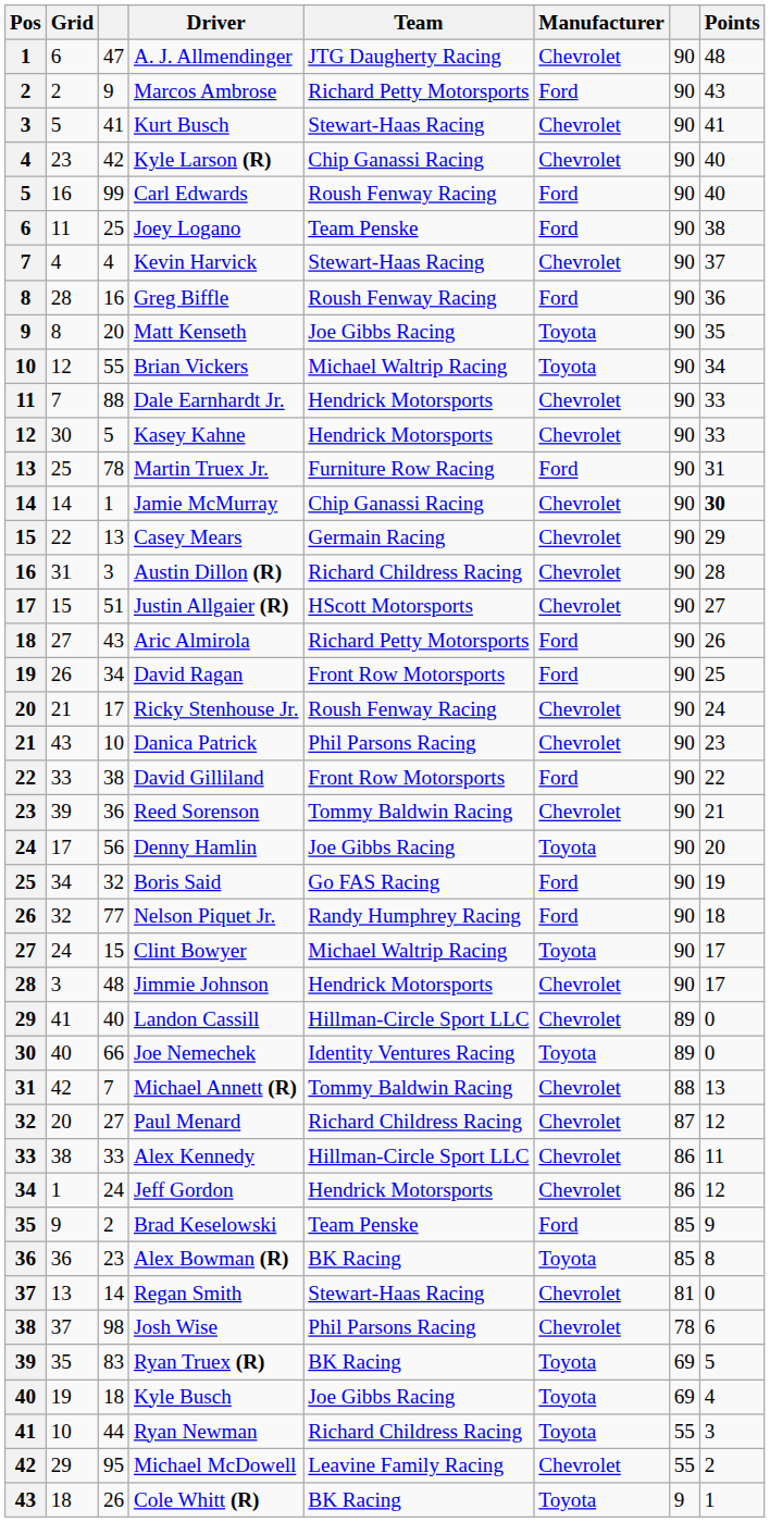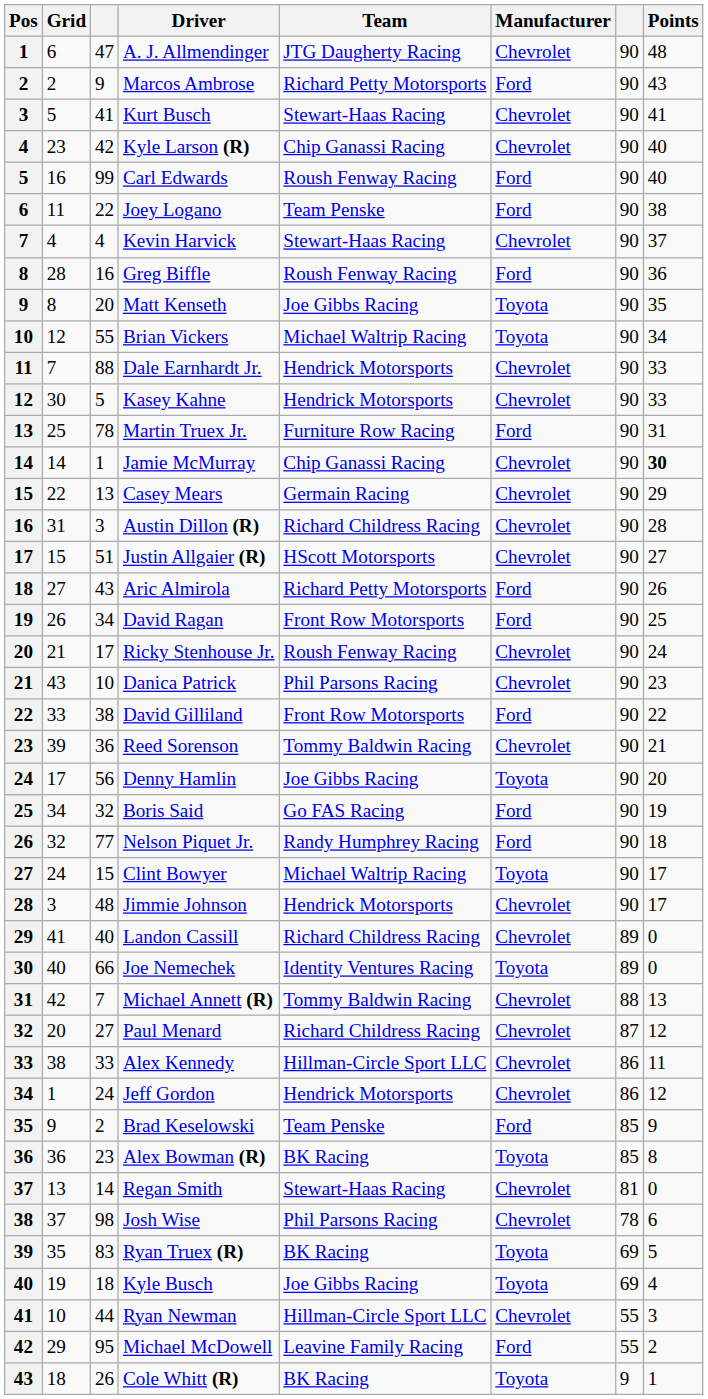Joey Logano | column 3: 25 -> 22
Landon Cassill | Team: Hillman-Circle Sport LLC -> Richard Childress Racing
Ryan Newman | Team: Richard Childress Racing -> Hillman-Circle Sport LLC
Ryan Newman | Manufacturer: Toyota -> Chevrolet
Michael McDowell | Manufacturer: Chevrolet -> Ford
